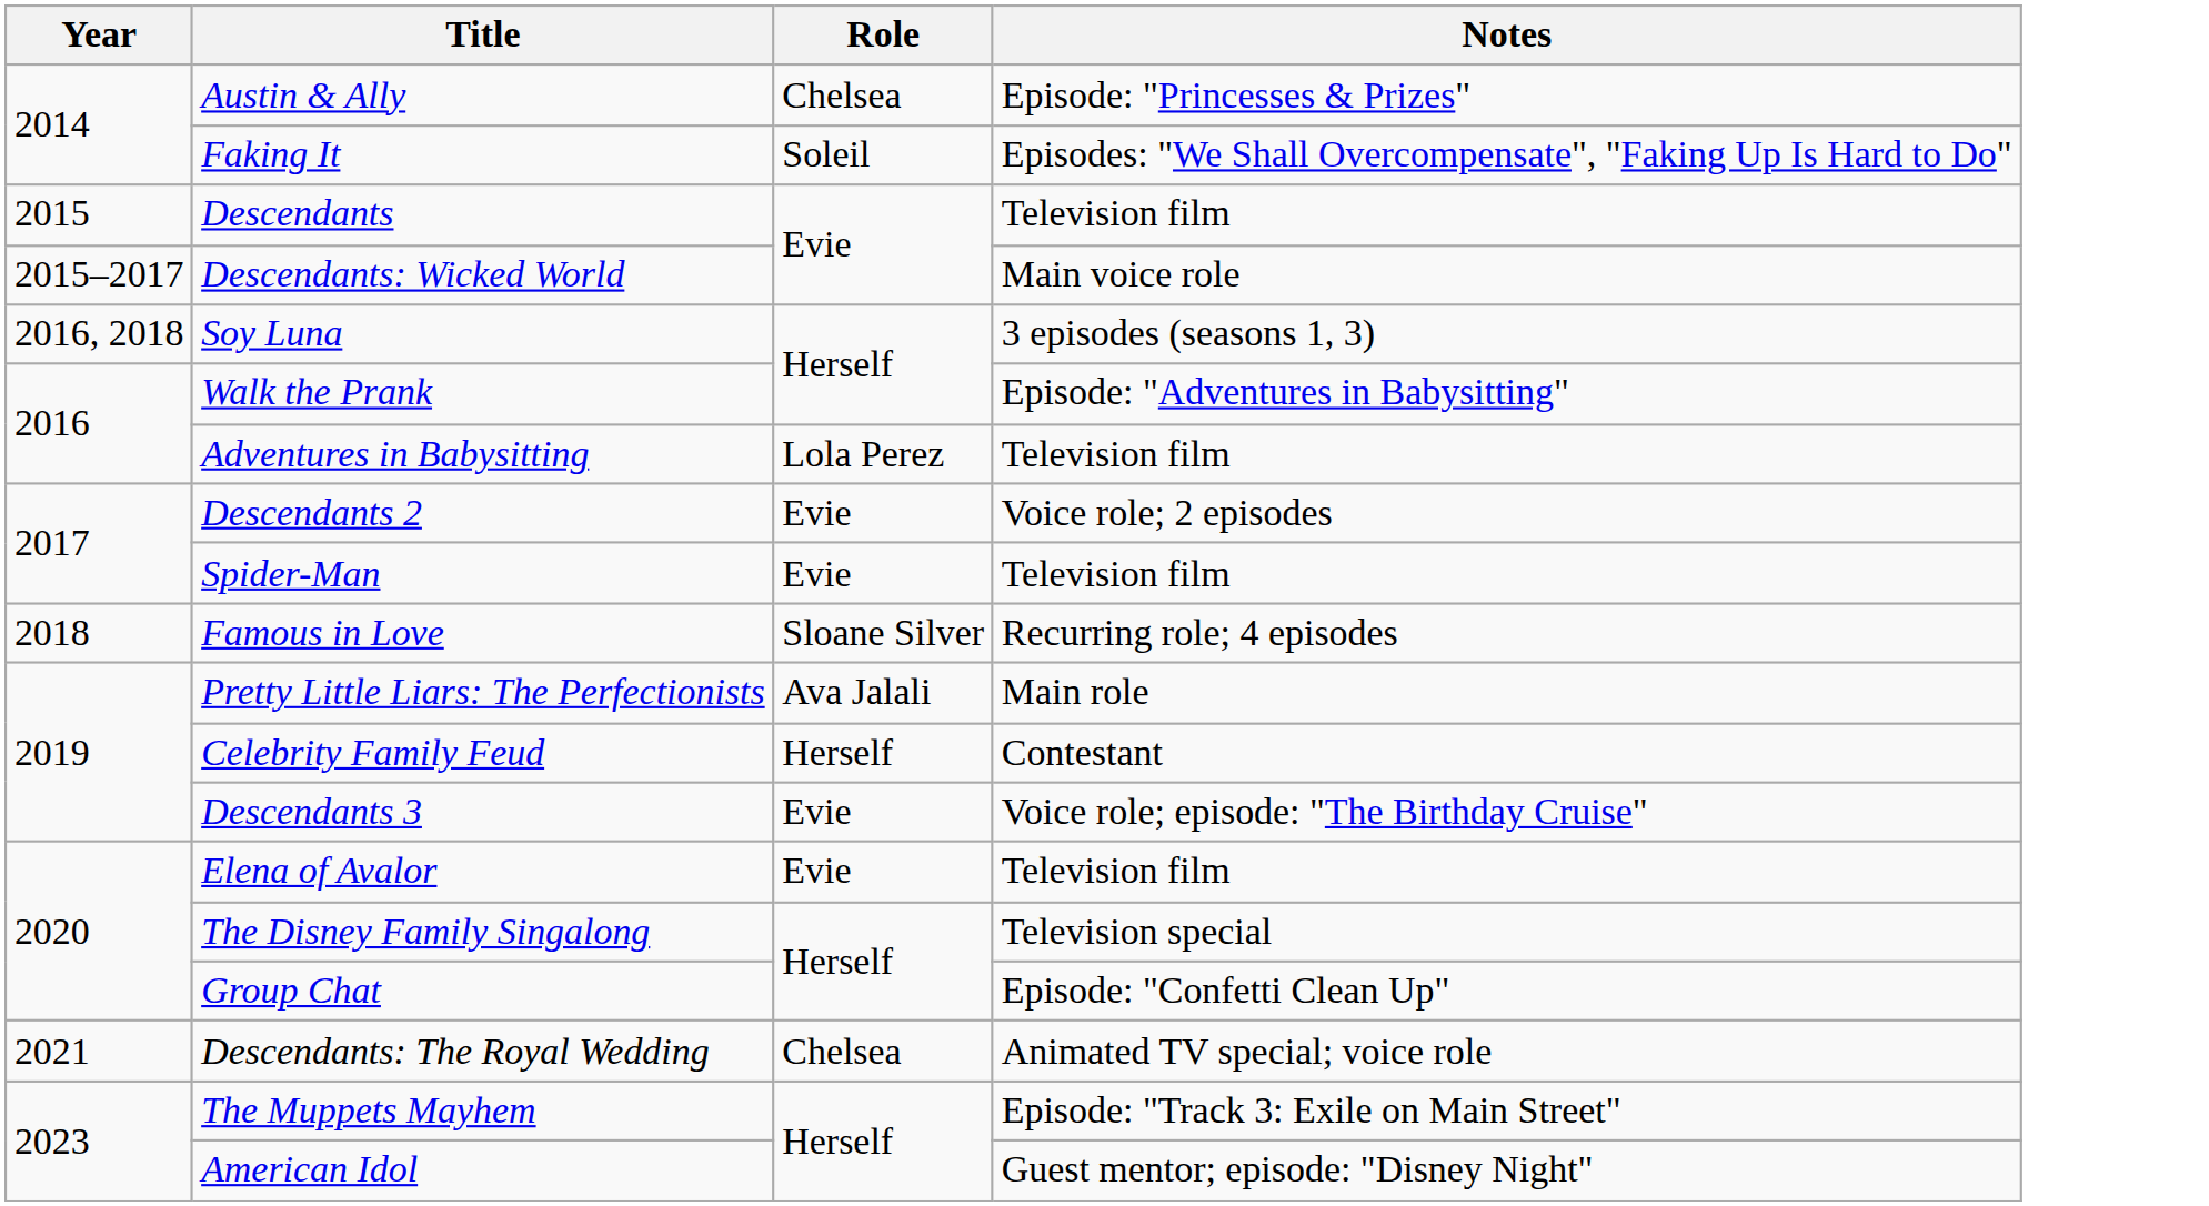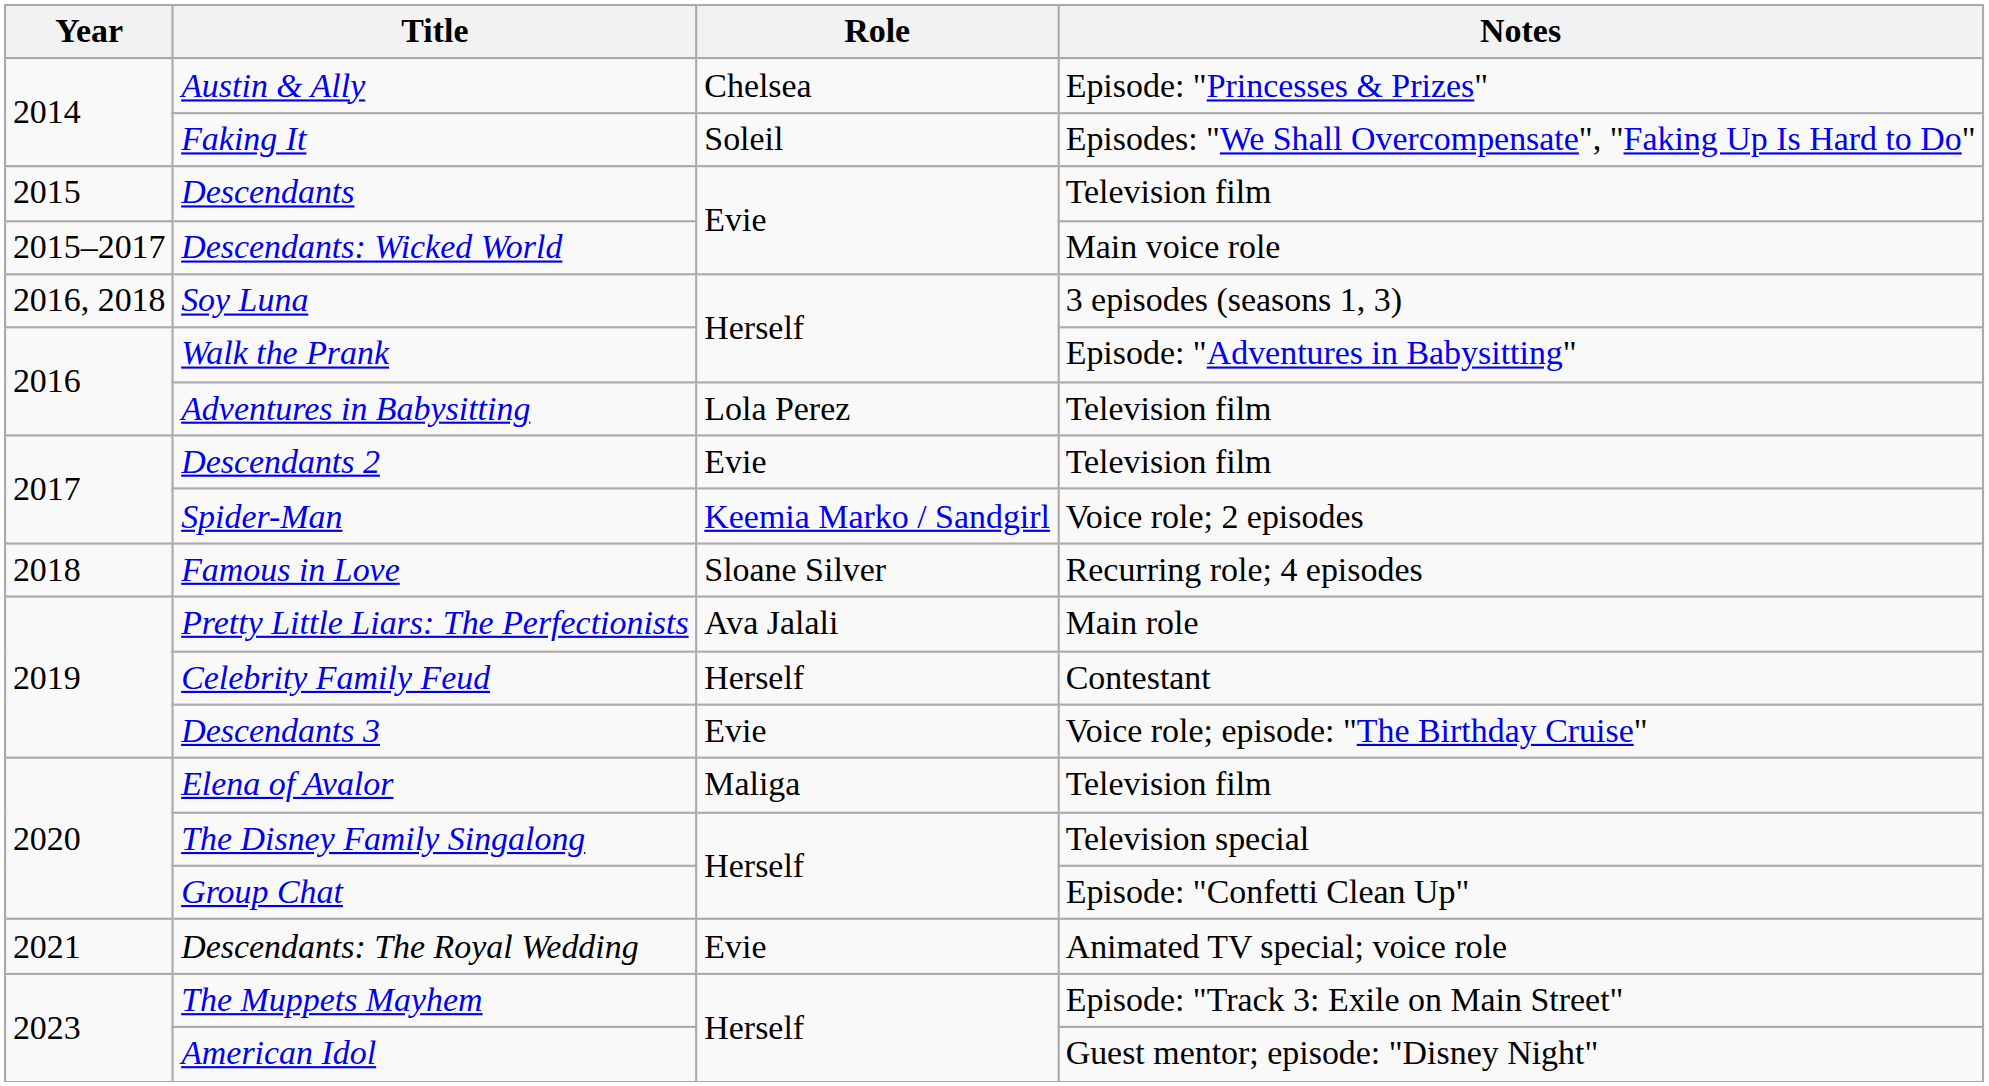Descendants 2 | Notes: Voice role; 2 episodes -> Television film
Spider-Man | Role: Evie -> Keemia Marko / Sandgirl
Spider-Man | Notes: Television film -> Voice role; 2 episodes
Elena of Avalor | Role: Evie -> Maliga
Descendants: The Royal Wedding | Role: Chelsea -> Evie
